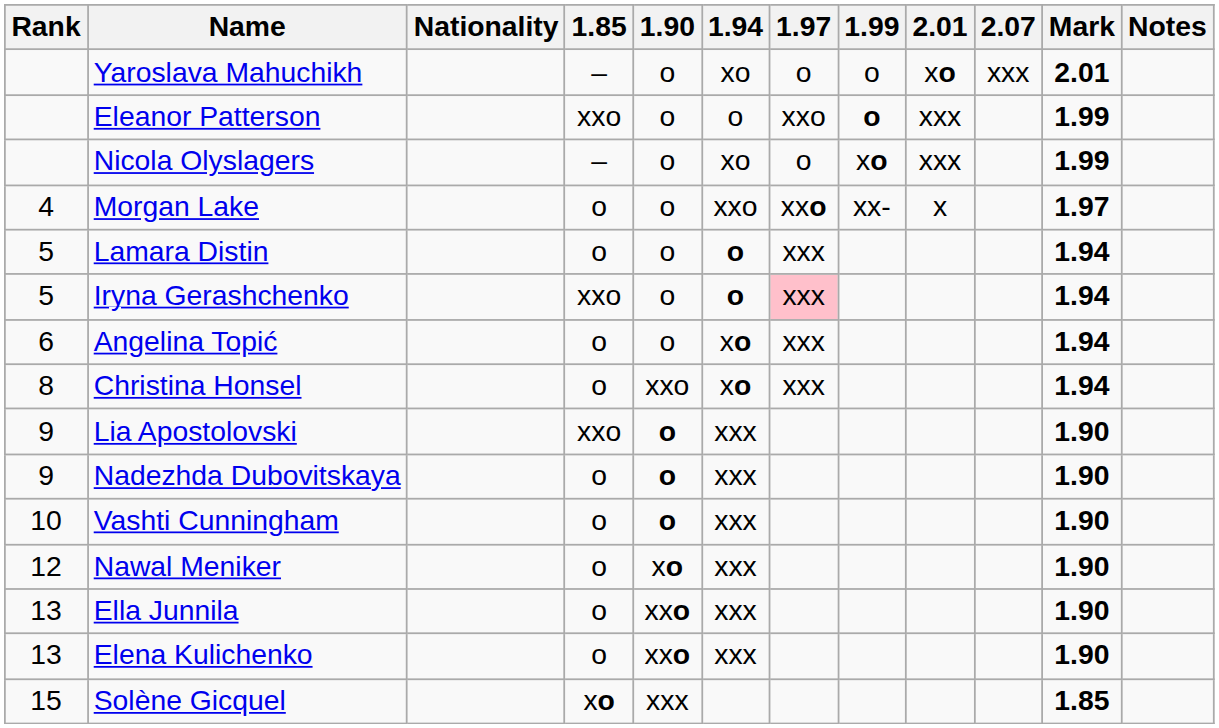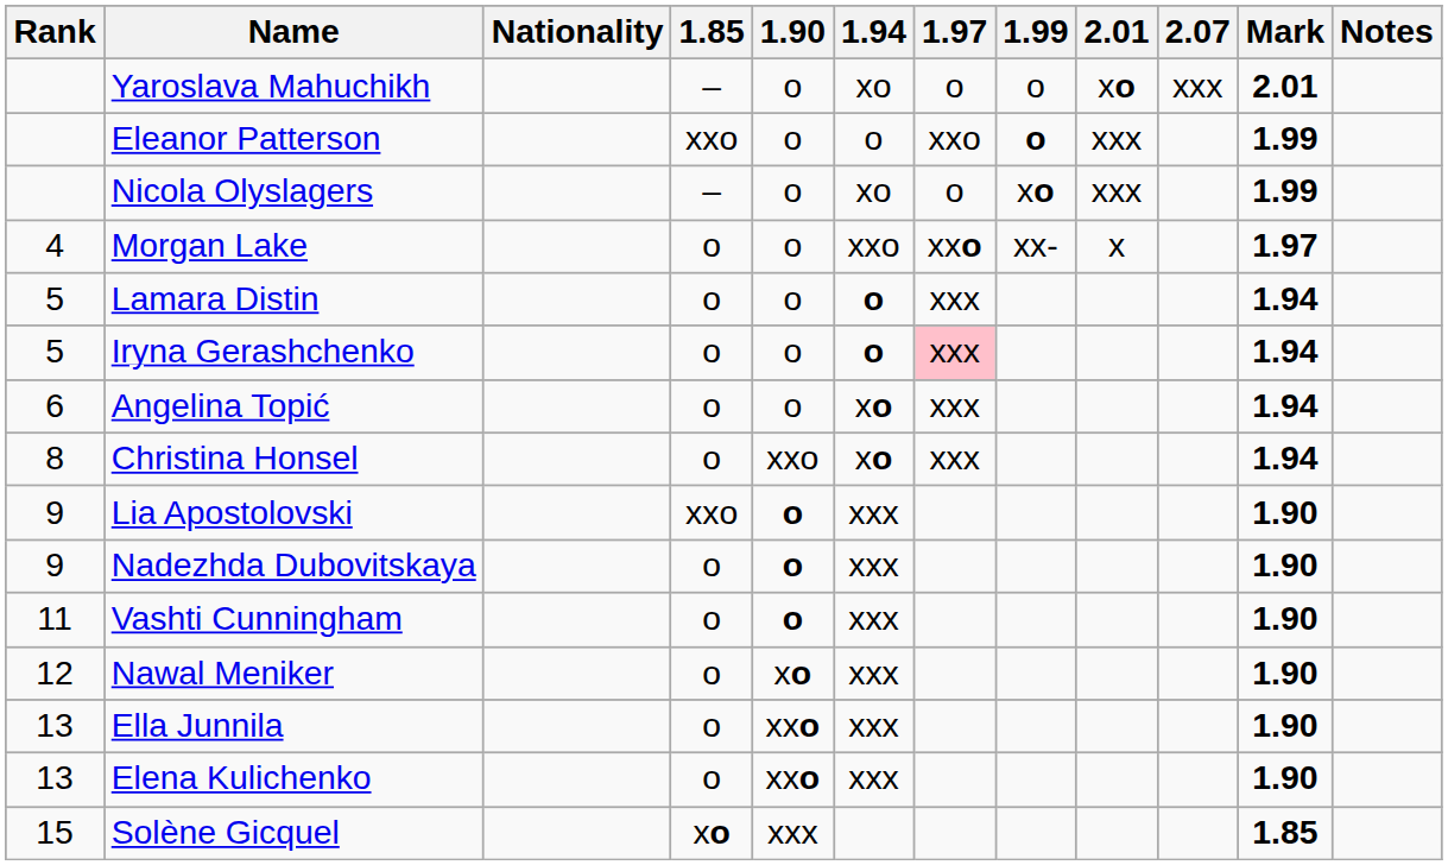Iryna Gerashchenko | 1.85: xxo -> o
Vashti Cunningham | Rank: 10 -> 11
